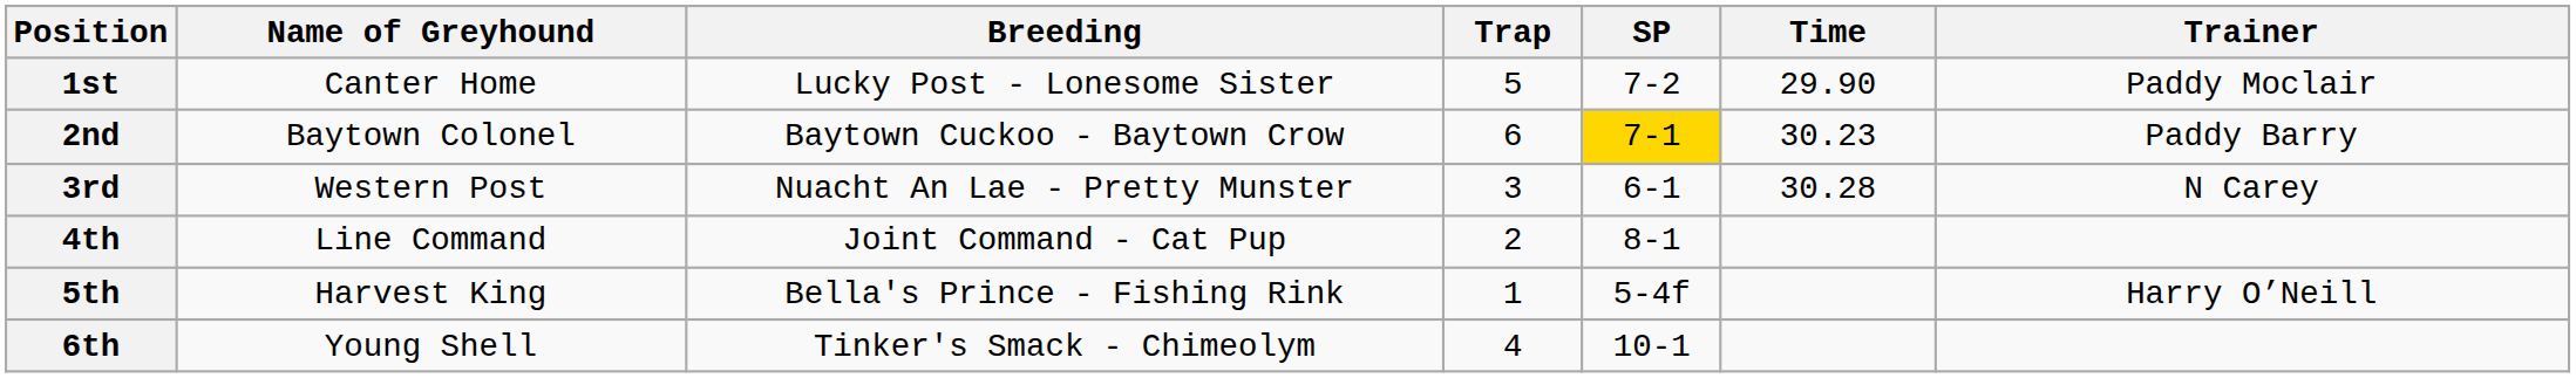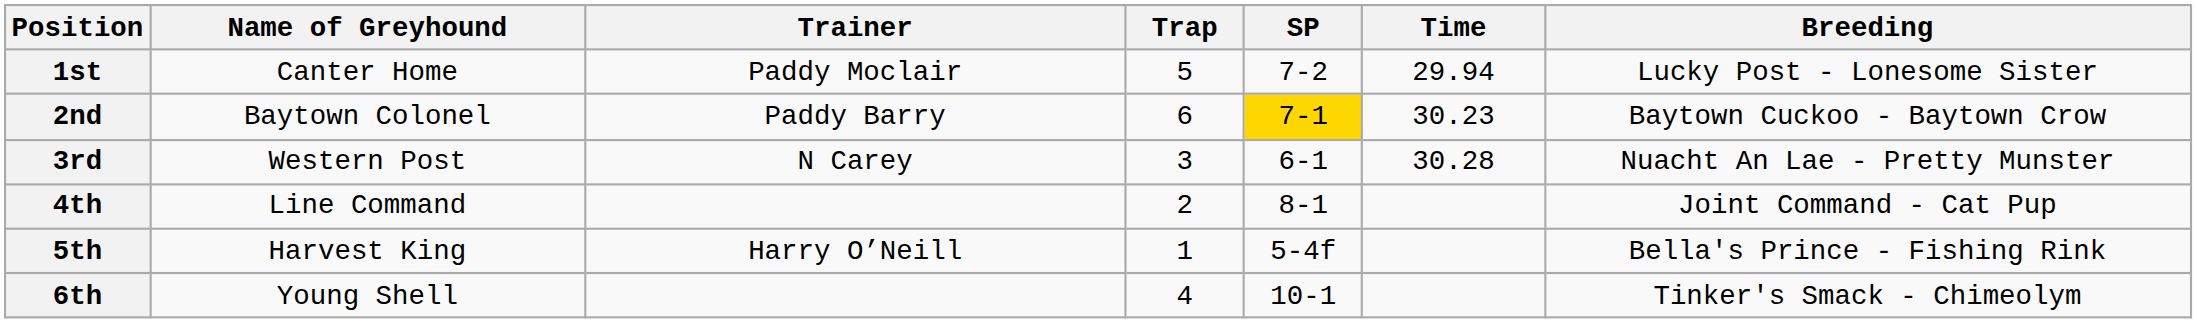columns swapped: Breeding <-> Trainer
1st | Time: 29.90 -> 29.94
